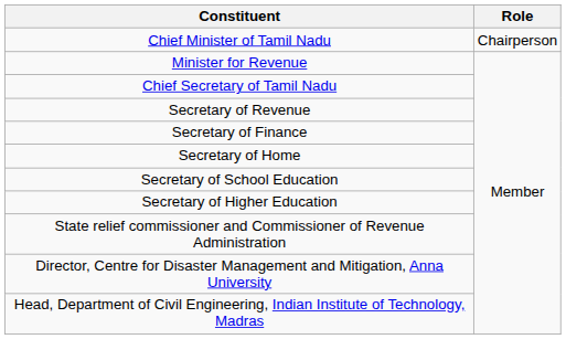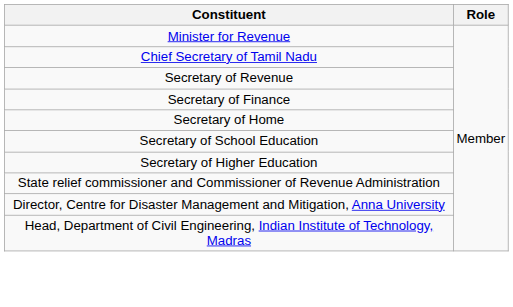- row: Chief Minister of Tamil Nadu | Chairperson
